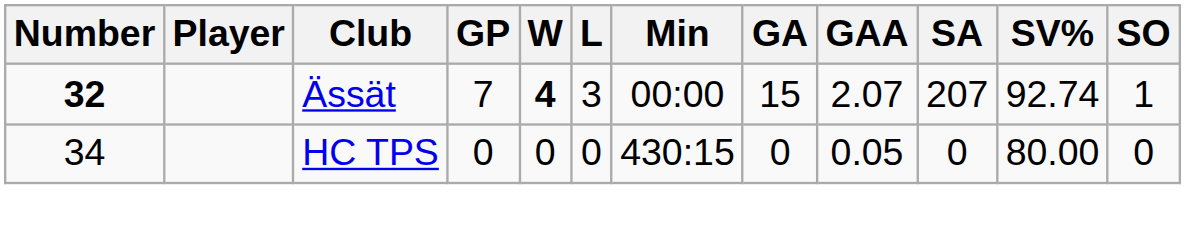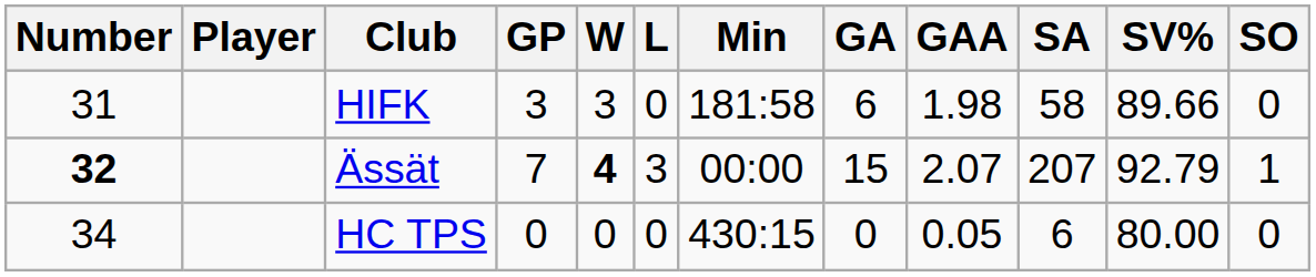+ row: 31 | HIFK | 3 | 3 | 0 | 181:58 | 6 | 1.98 | 58 | 89.66 | 0
Ässät | SV%: 92.74 -> 92.79
HC TPS | SA: 0 -> 6
